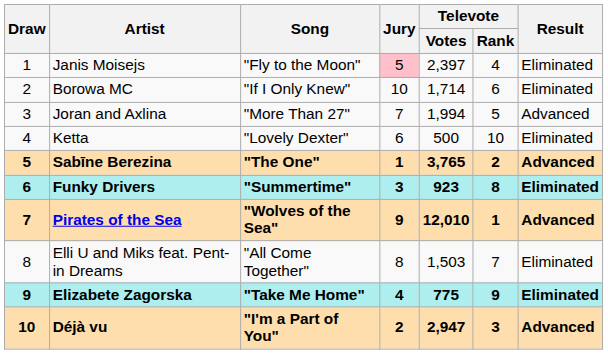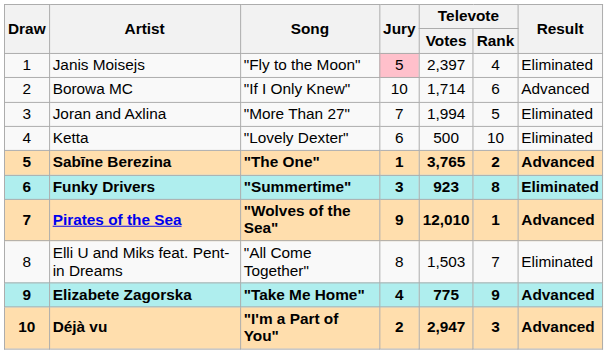Borowa MC | Result: Eliminated -> Advanced
Joran and Axlina | Result: Advanced -> Eliminated
Elizabete Zagorska | Result: Eliminated -> Advanced
